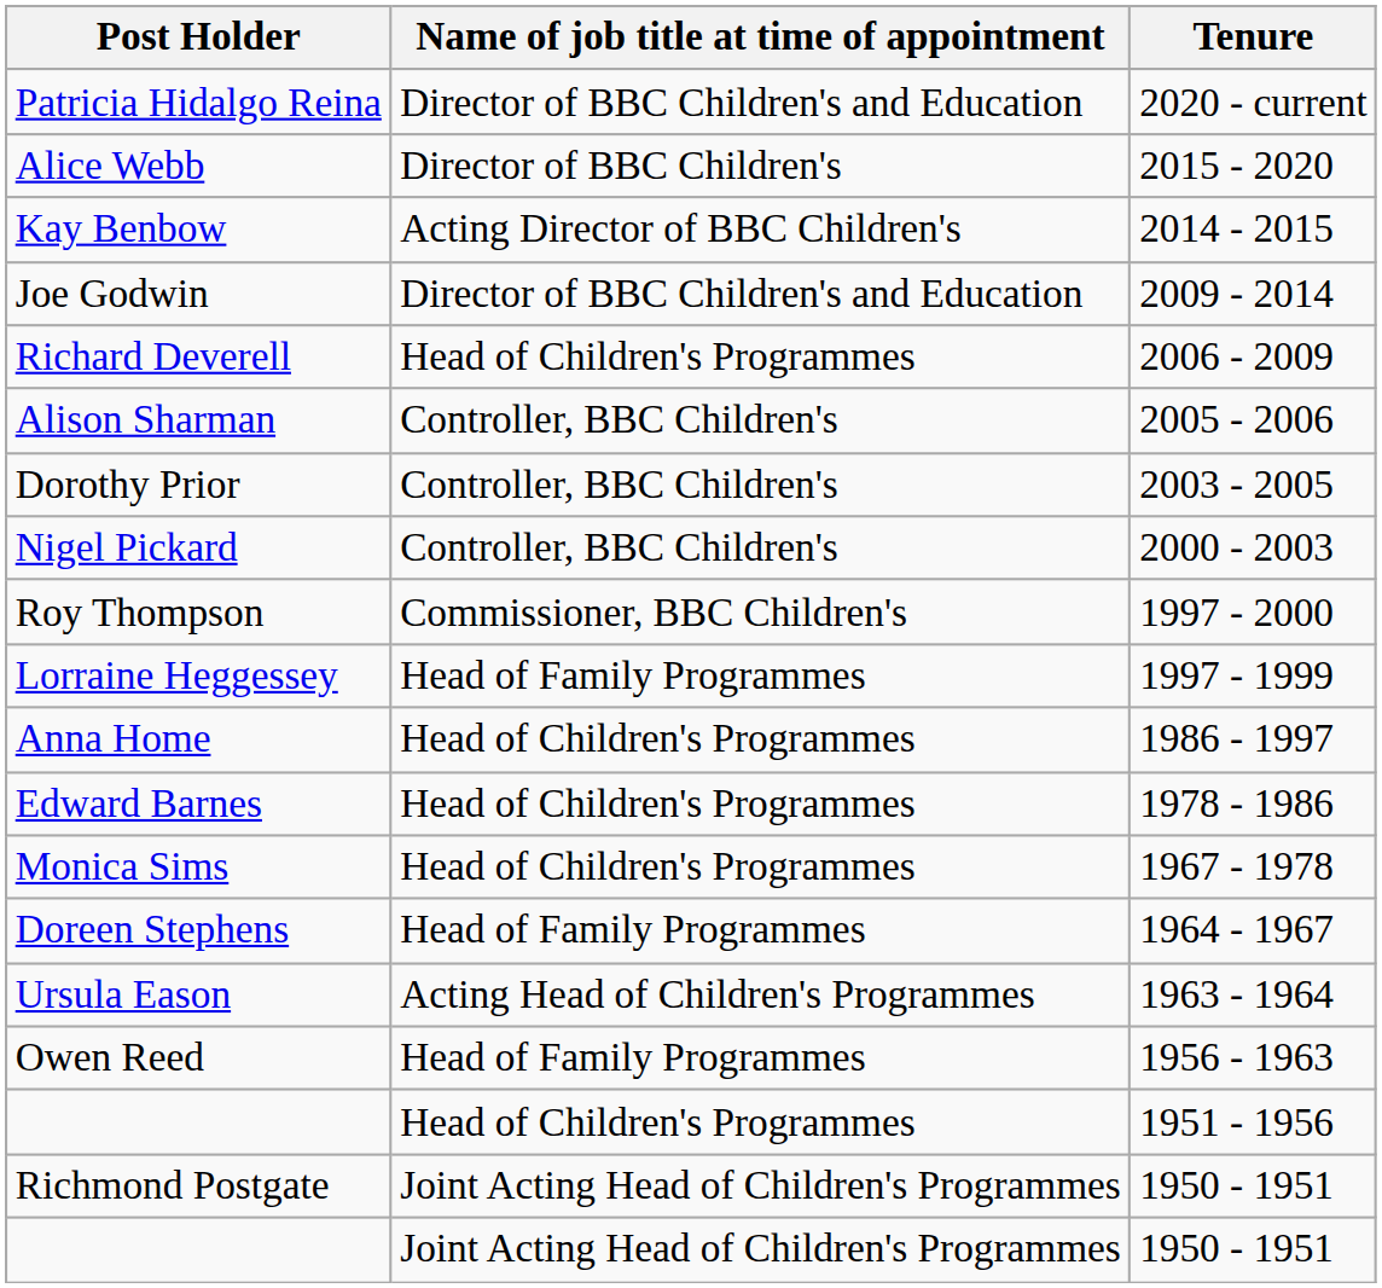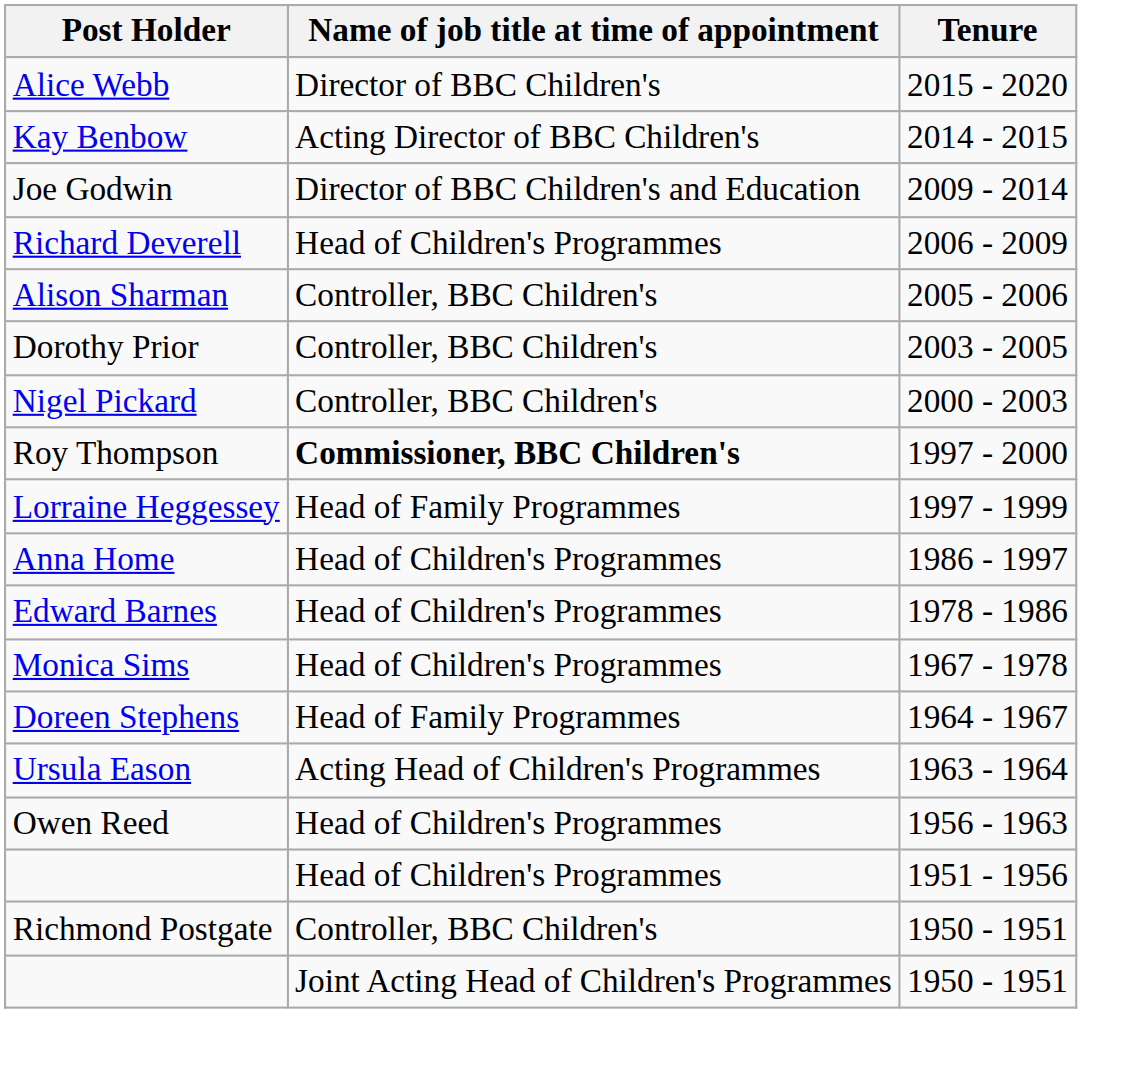- row: Patricia Hidalgo Reina | Director of BBC Children's and Education | 2020 - current
Roy Thompson | Name of job title at time of appointment: normal -> bold
Owen Reed | Name of job title at time of appointment: Head of Family Programmes -> Head of Children's Programmes
Richmond Postgate | Name of job title at time of appointment: Joint Acting Head of Children's Programmes -> Controller, BBC Children's
